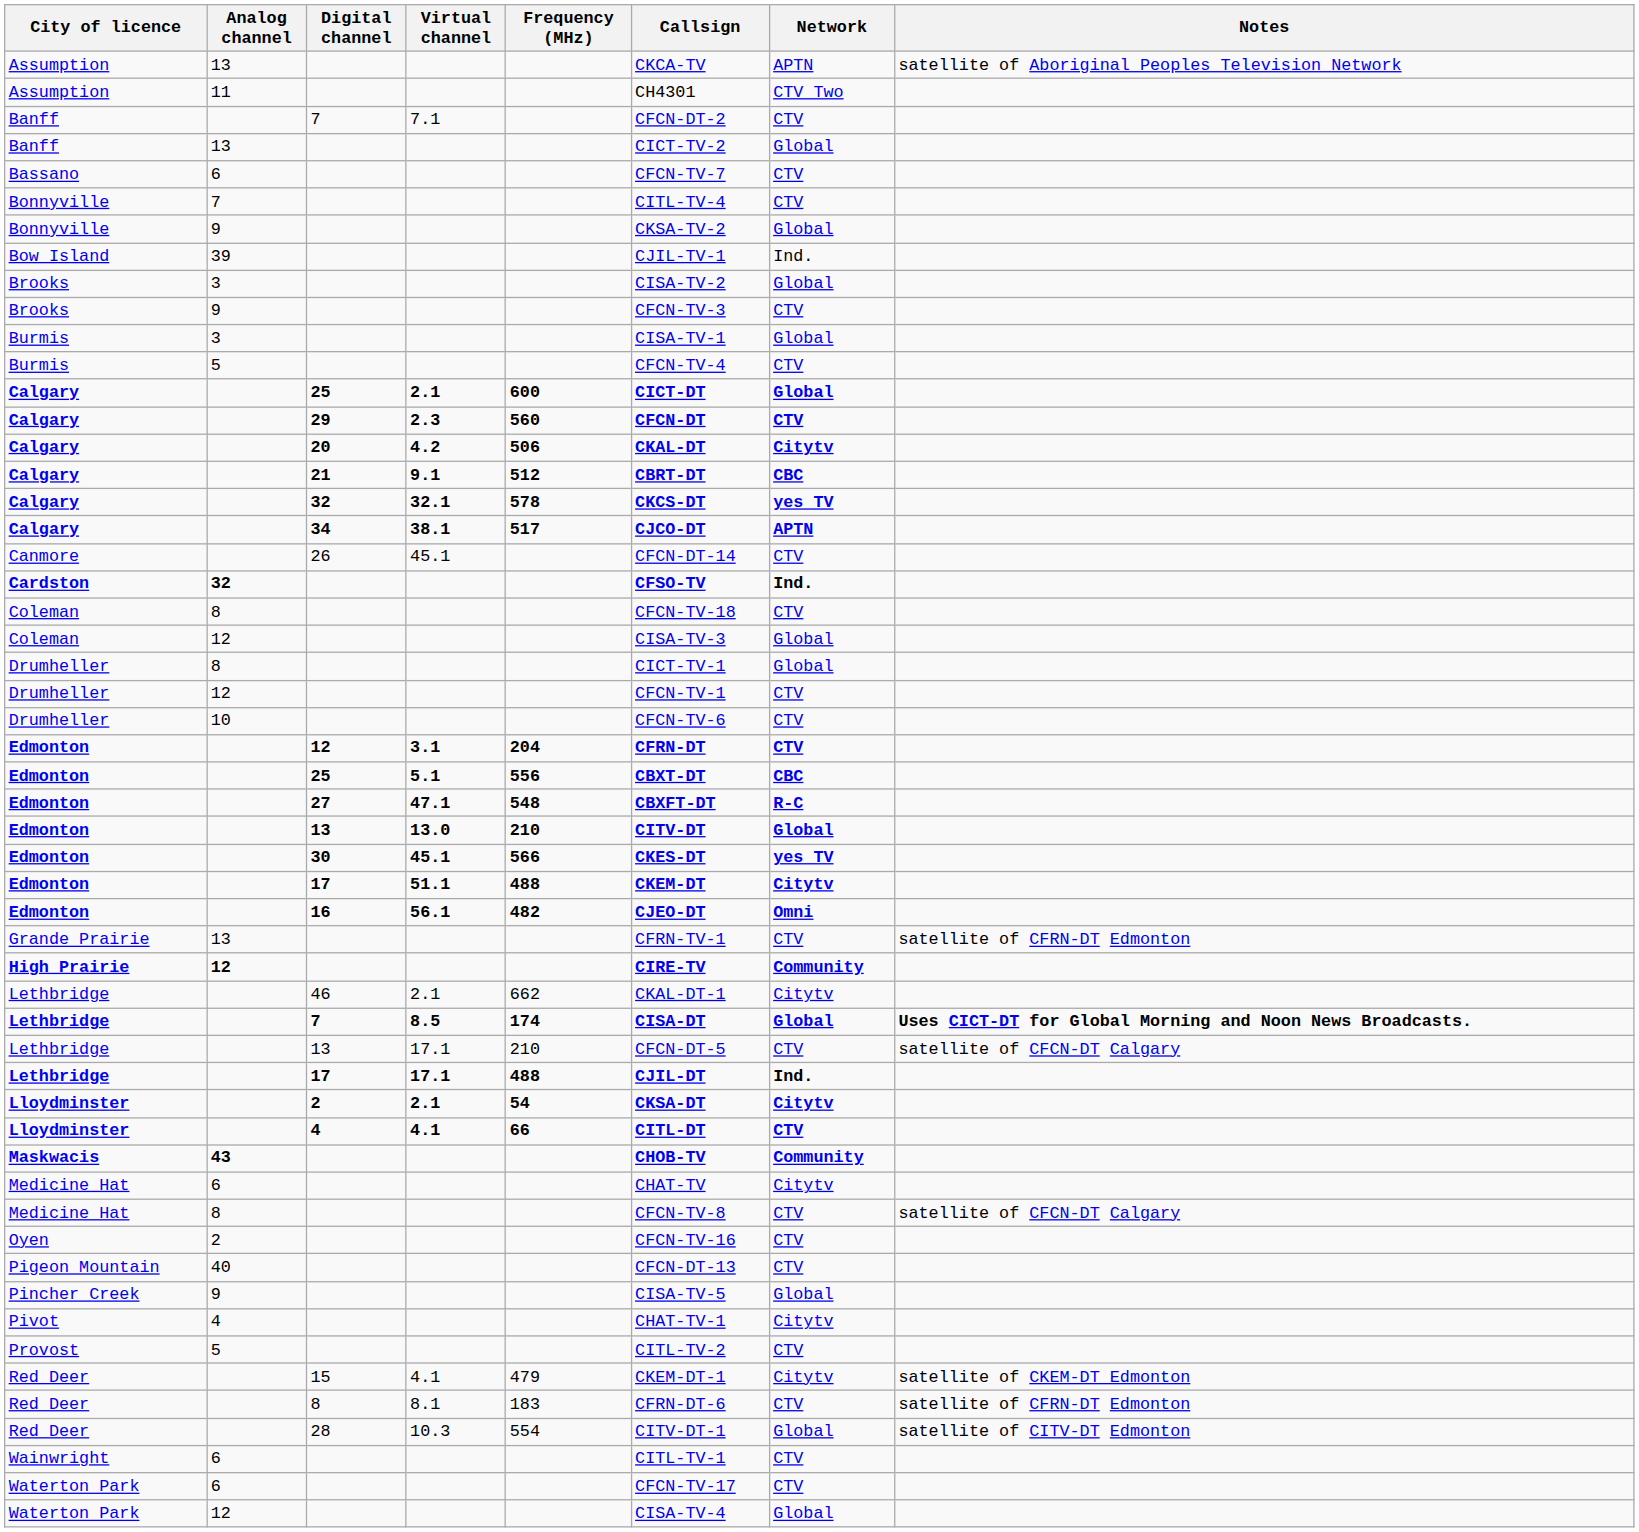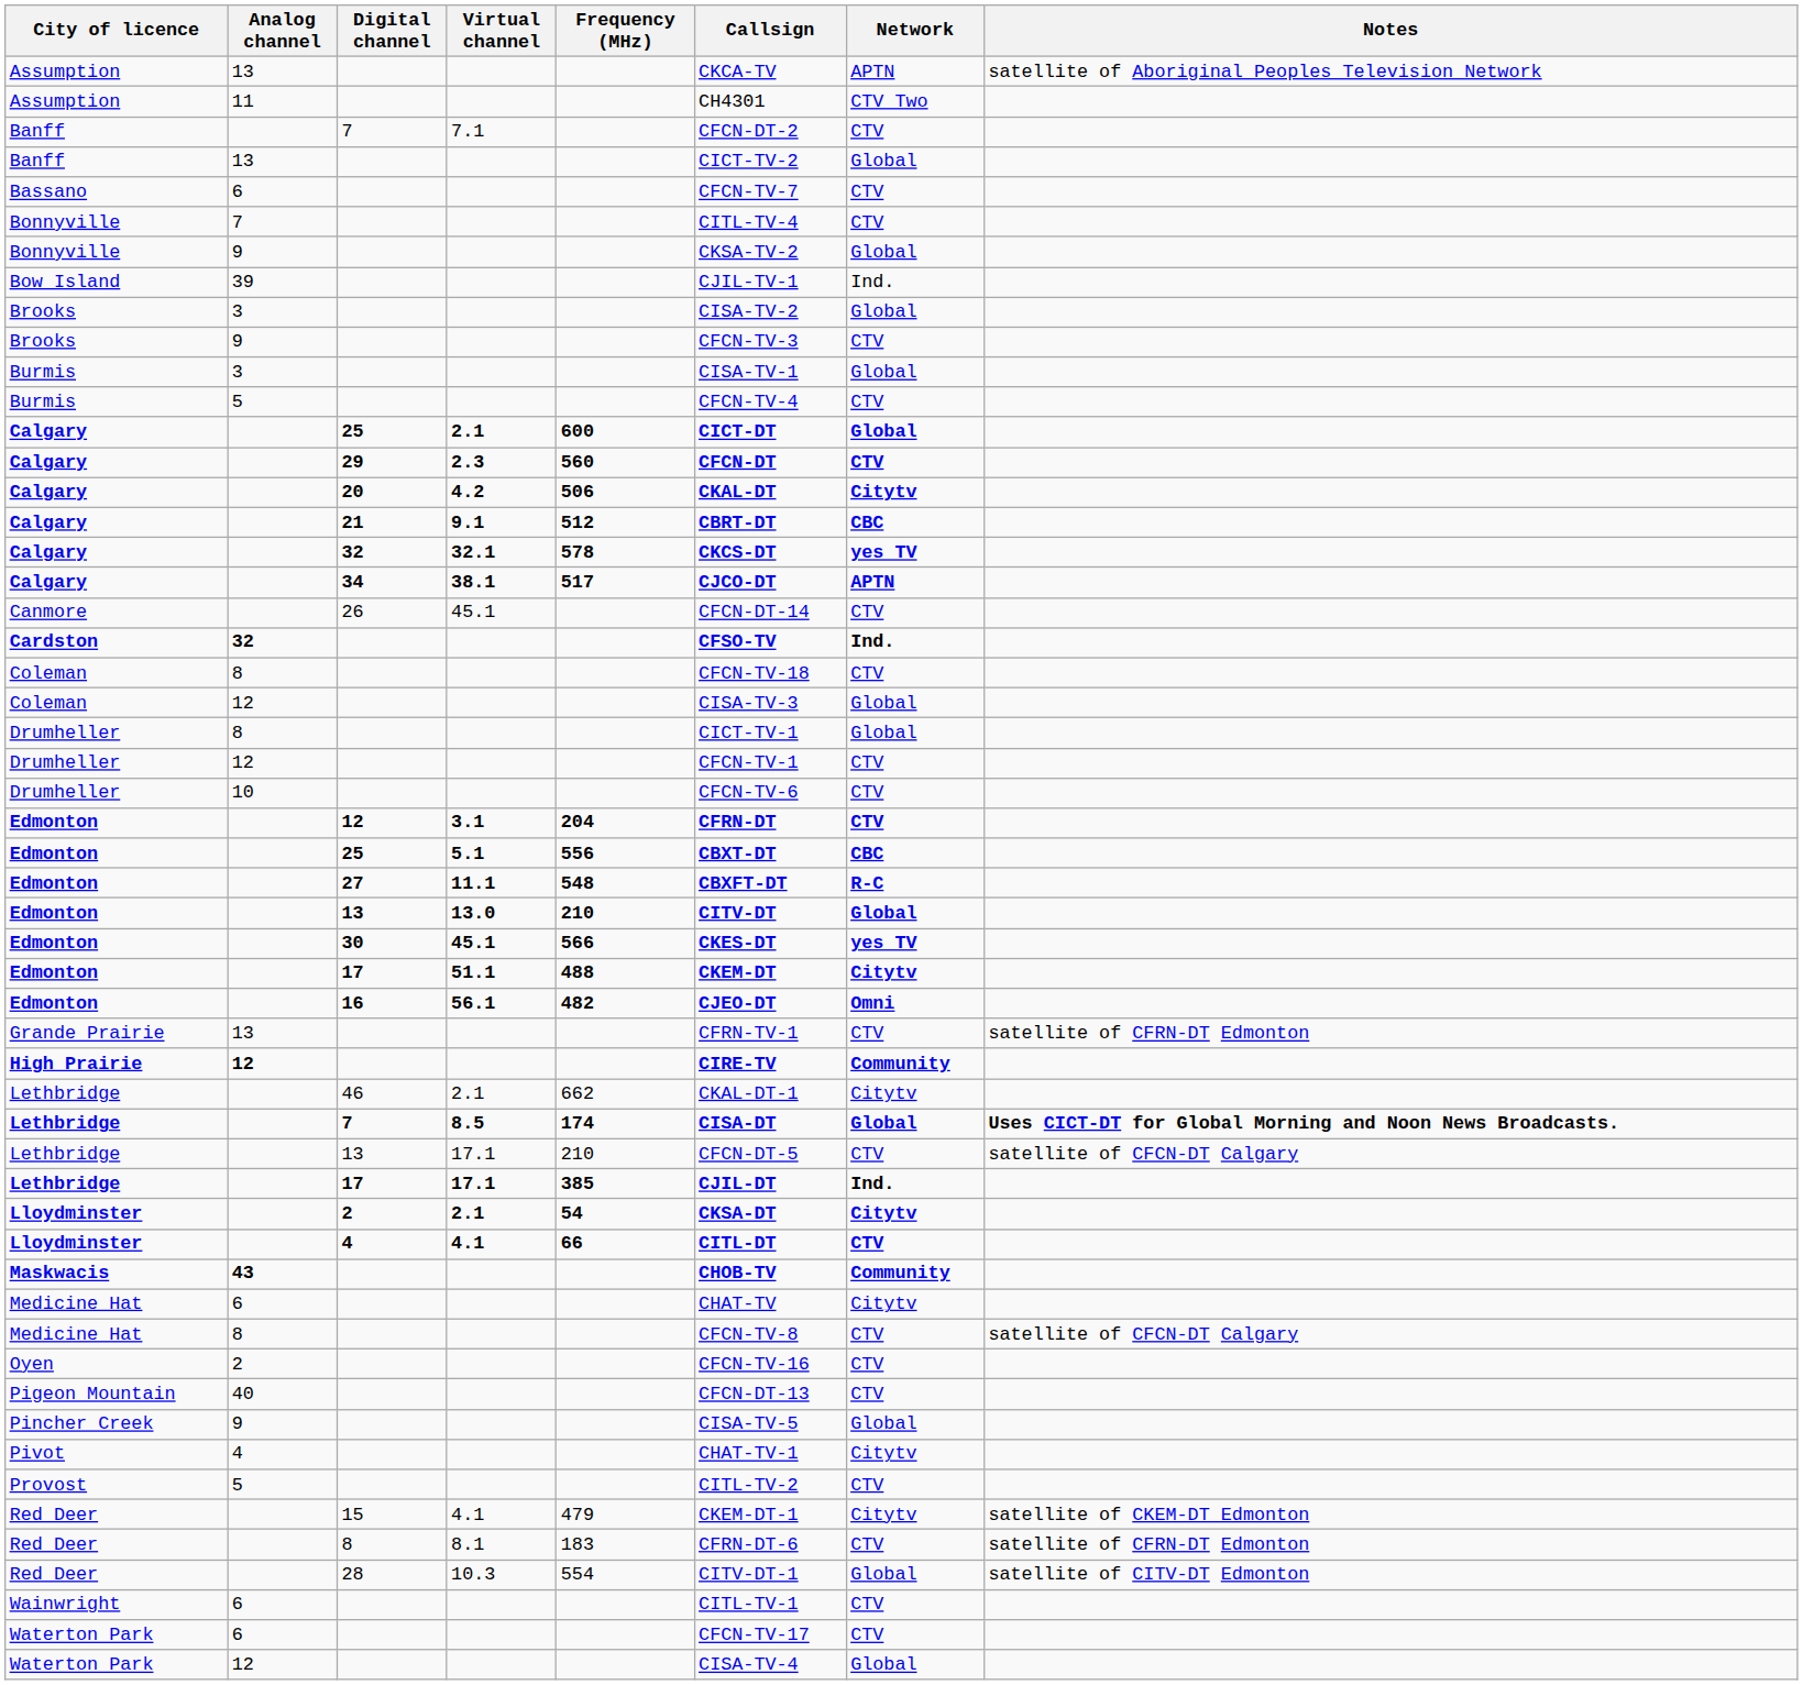Edmonton / 27 | Virtual channel: 47.1 -> 11.1
Lethbridge / 17 | Frequency (MHz): 488 -> 385
